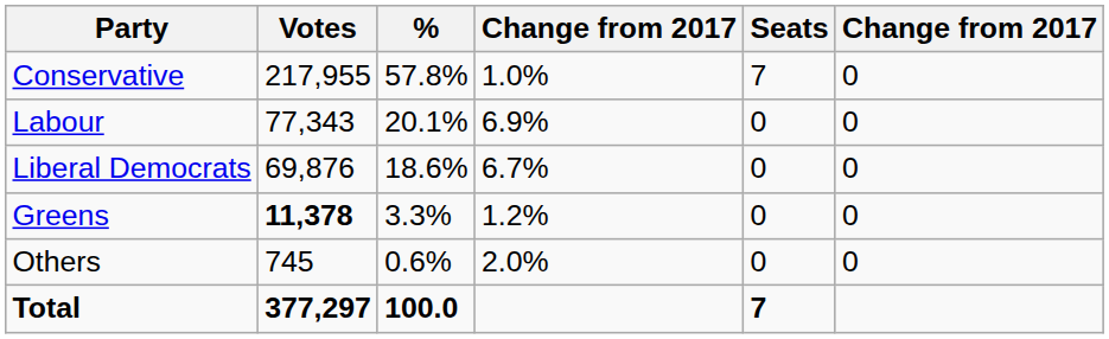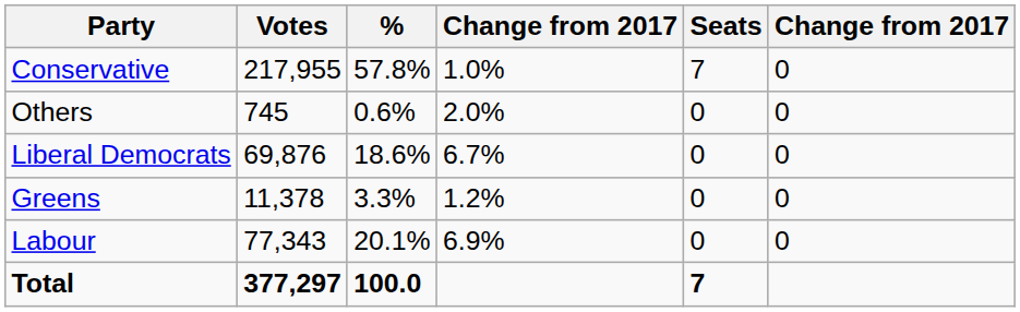rows swapped: Labour <-> Others
Greens | Votes: bold -> normal
